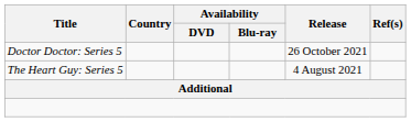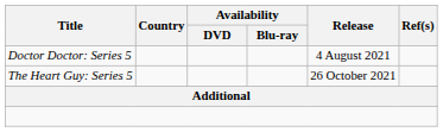Doctor Doctor: Series 5 | Release: 26 October 2021 -> 4 August 2021
The Heart Guy: Series 5 | Release: 4 August 2021 -> 26 October 2021
